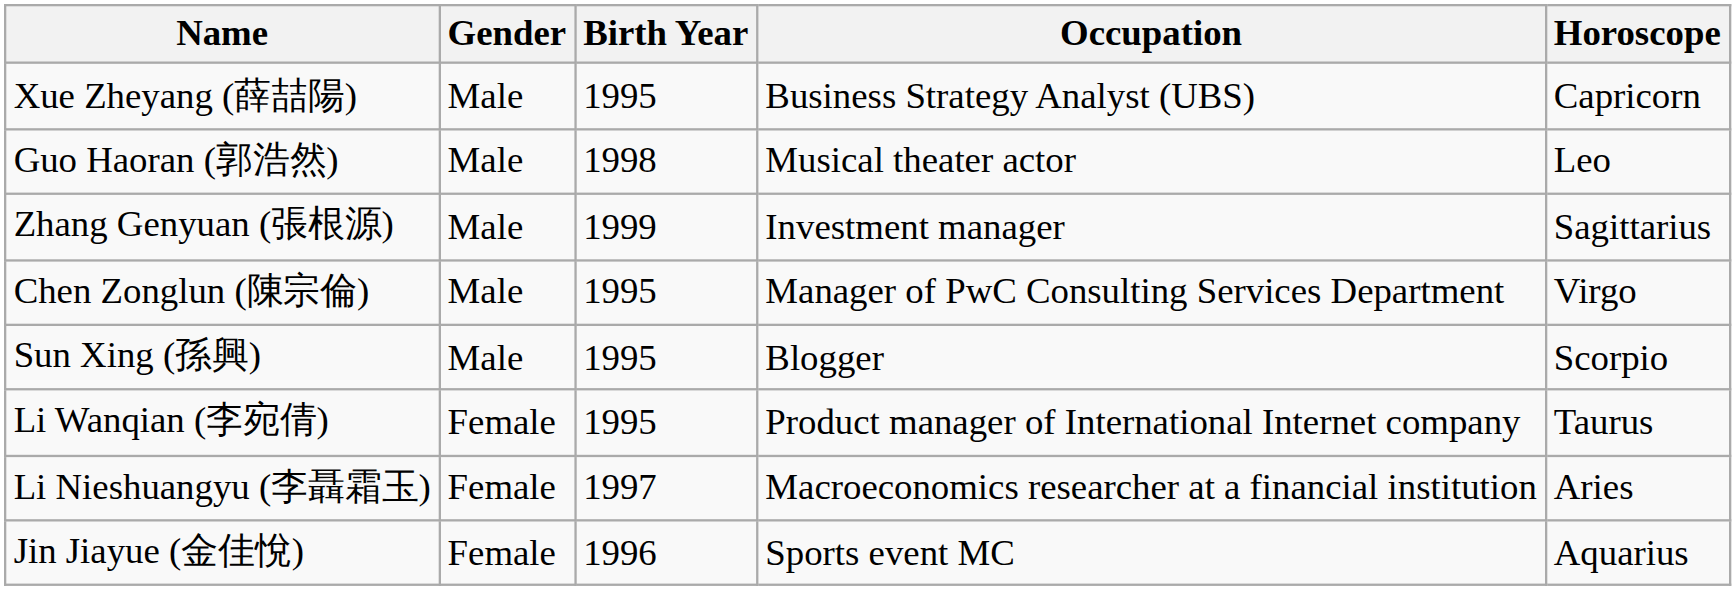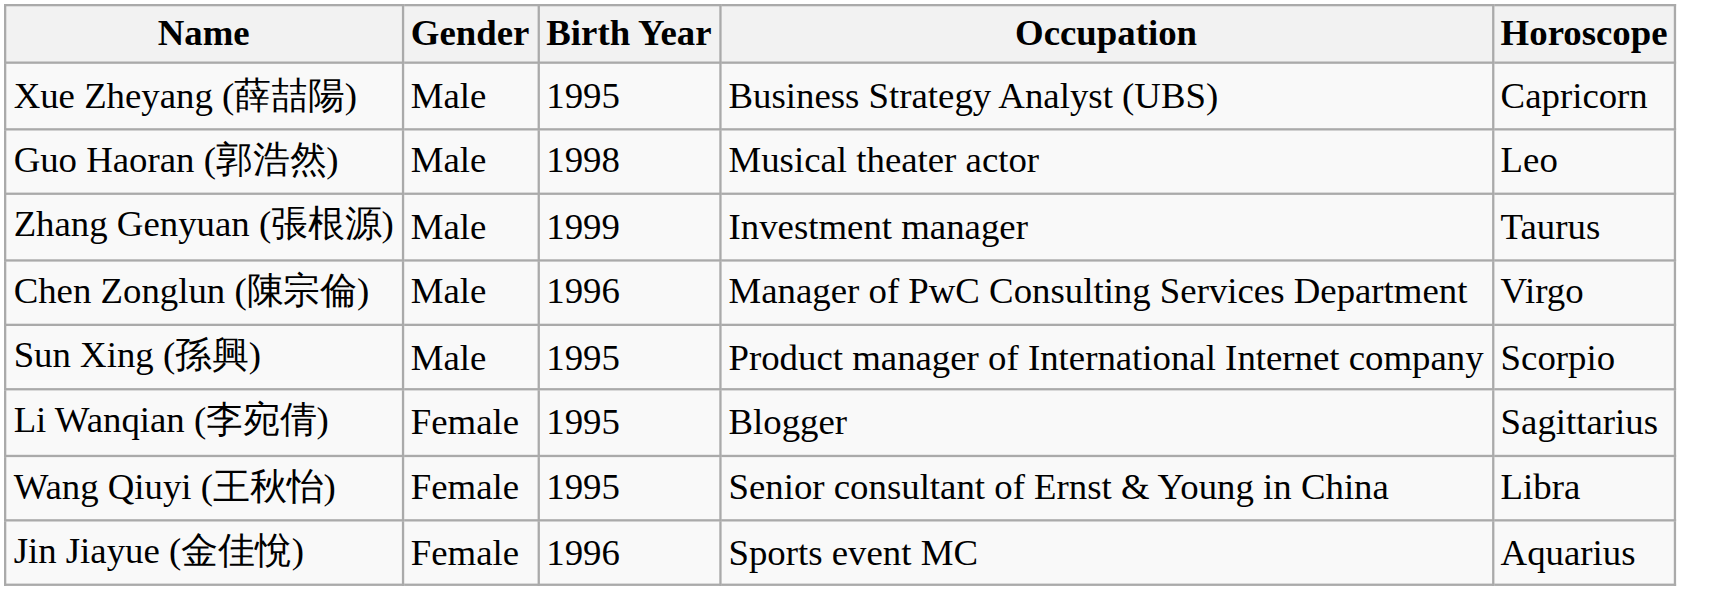Zhang Genyuan (張根源) | Horoscope: Sagittarius -> Taurus
Chen Zonglun (陳宗倫) | Birth Year: 1995 -> 1996
Sun Xing (孫興) | Occupation: Blogger -> Product manager of International Internet company
Li Wanqian (李宛倩) | Occupation: Product manager of International Internet company -> Blogger
Li Wanqian (李宛倩) | Horoscope: Taurus -> Sagittarius
+ row: Wang Qiuyi (王秋怡) | Female | 1995 | Senior consultant of Ernst & Young in China | Libra
- row: Li Nieshuangyu (李聶霜玉) | Female | 1997 | Macroeconomics researcher at a financial institution | Aries
